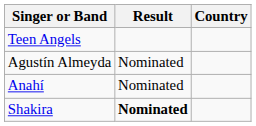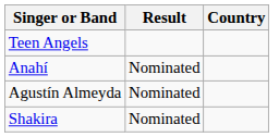rows swapped: Agustín Almeyda <-> Anahí
Shakira | Result: bold -> normal
